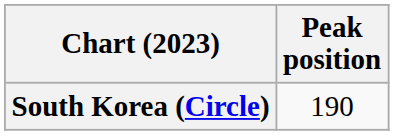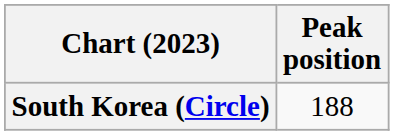South Korea (Circle) | Peak position: 190 -> 188
